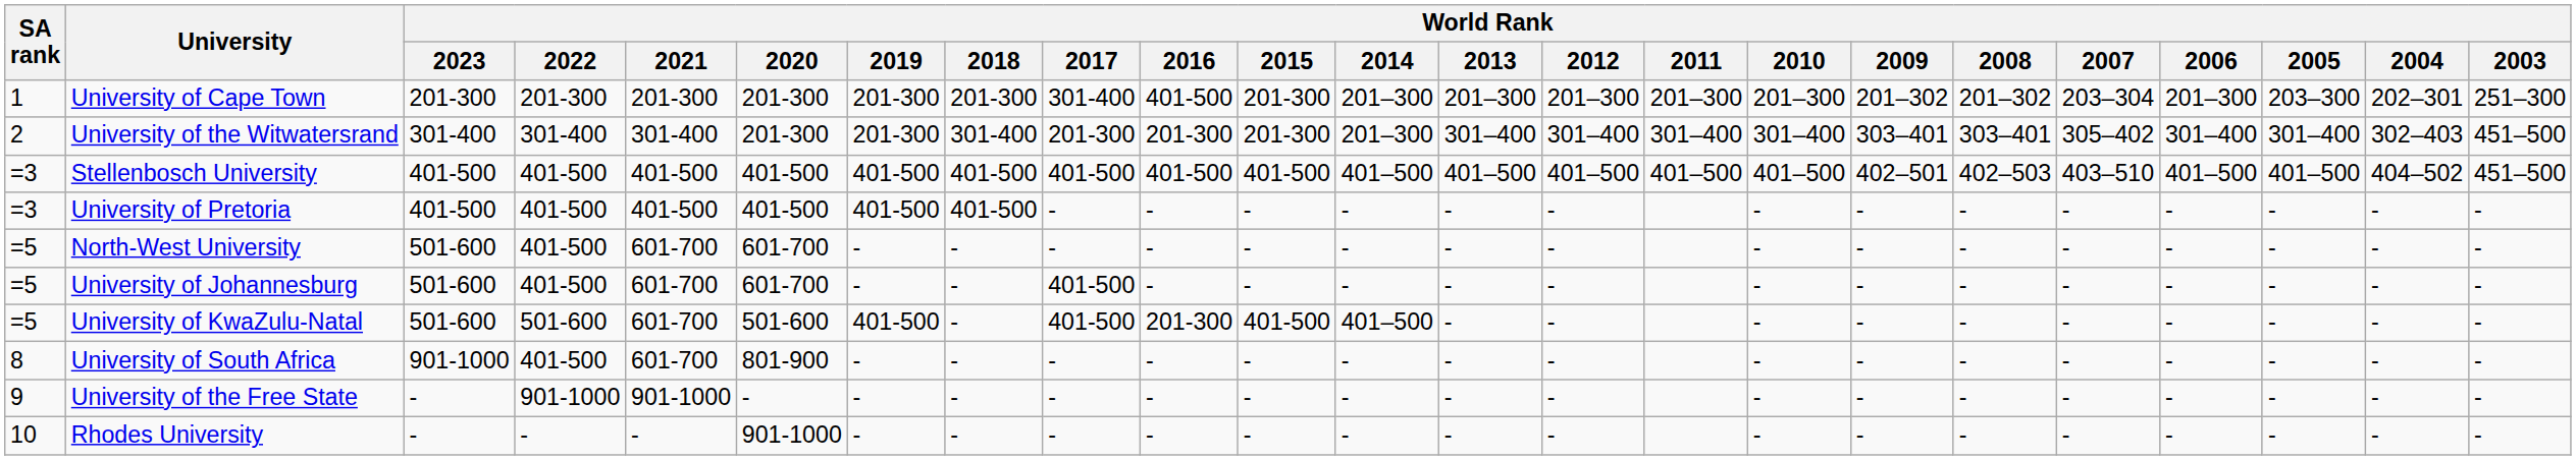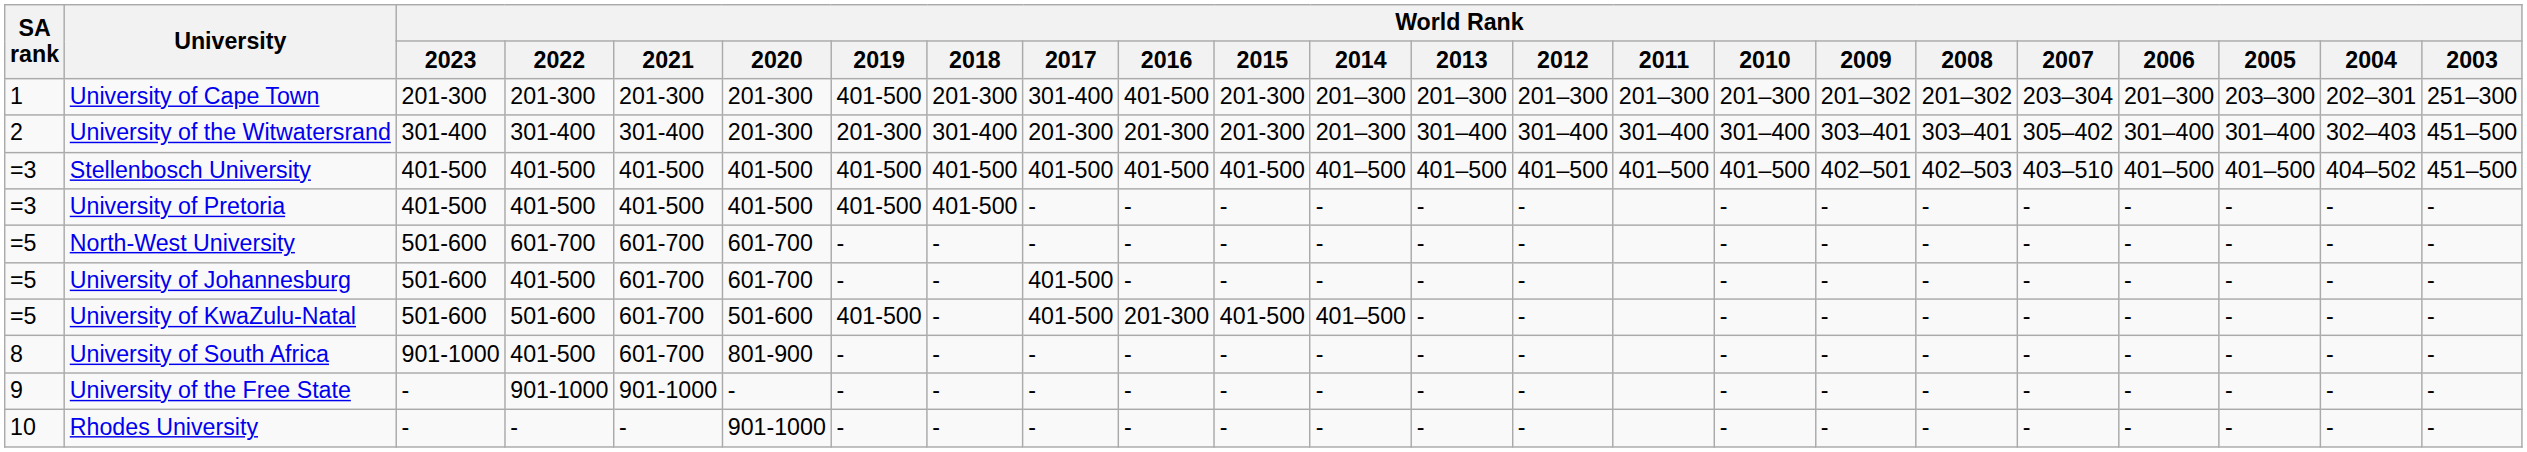University of Cape Town | World Rank / 2019: 201-300 -> 401-500
North-West University | World Rank / 2022: 401-500 -> 601-700
